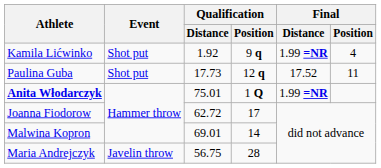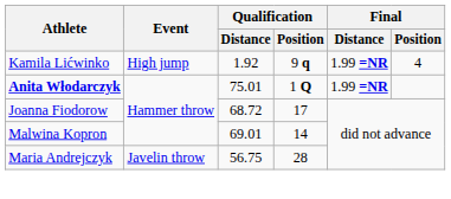Kamila Lićwinko | Event: Shot put -> High jump
- row: Paulina Guba | Shot put | 17.73 | 12 q | 17.52 | 11
Joanna Fiodorow | Qualification / Distance: 62.72 -> 68.72
